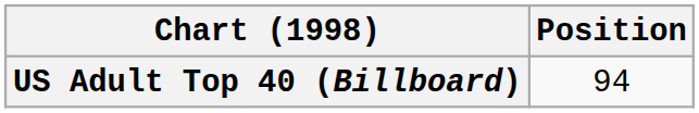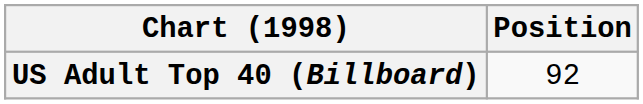US Adult Top 40 (Billboard) | Position: 94 -> 92
